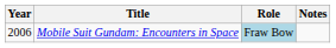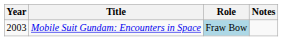Mobile Suit Gundam: Encounters in Space | Year: 2006 -> 2003
